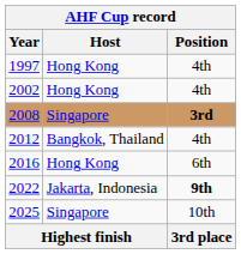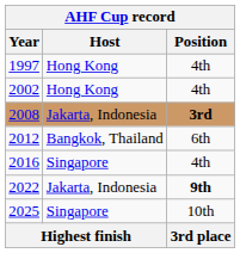2008 | Host: Singapore -> Jakarta, Indonesia
2012 | Position: 4th -> 6th
2016 | Host: Hong Kong -> Singapore
2016 | Position: 6th -> 4th
